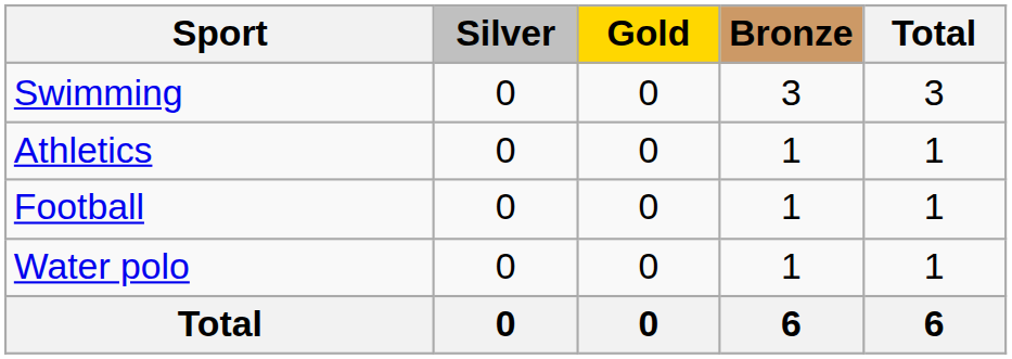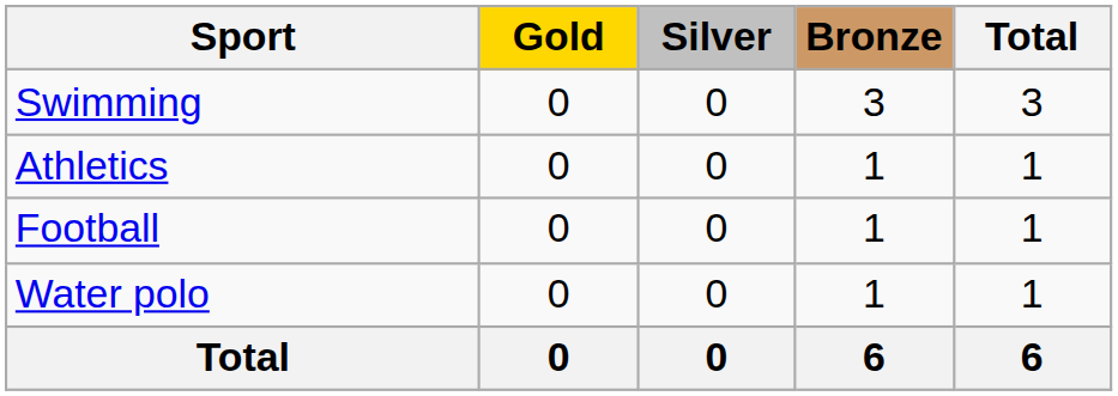columns swapped: Gold <-> Silver
